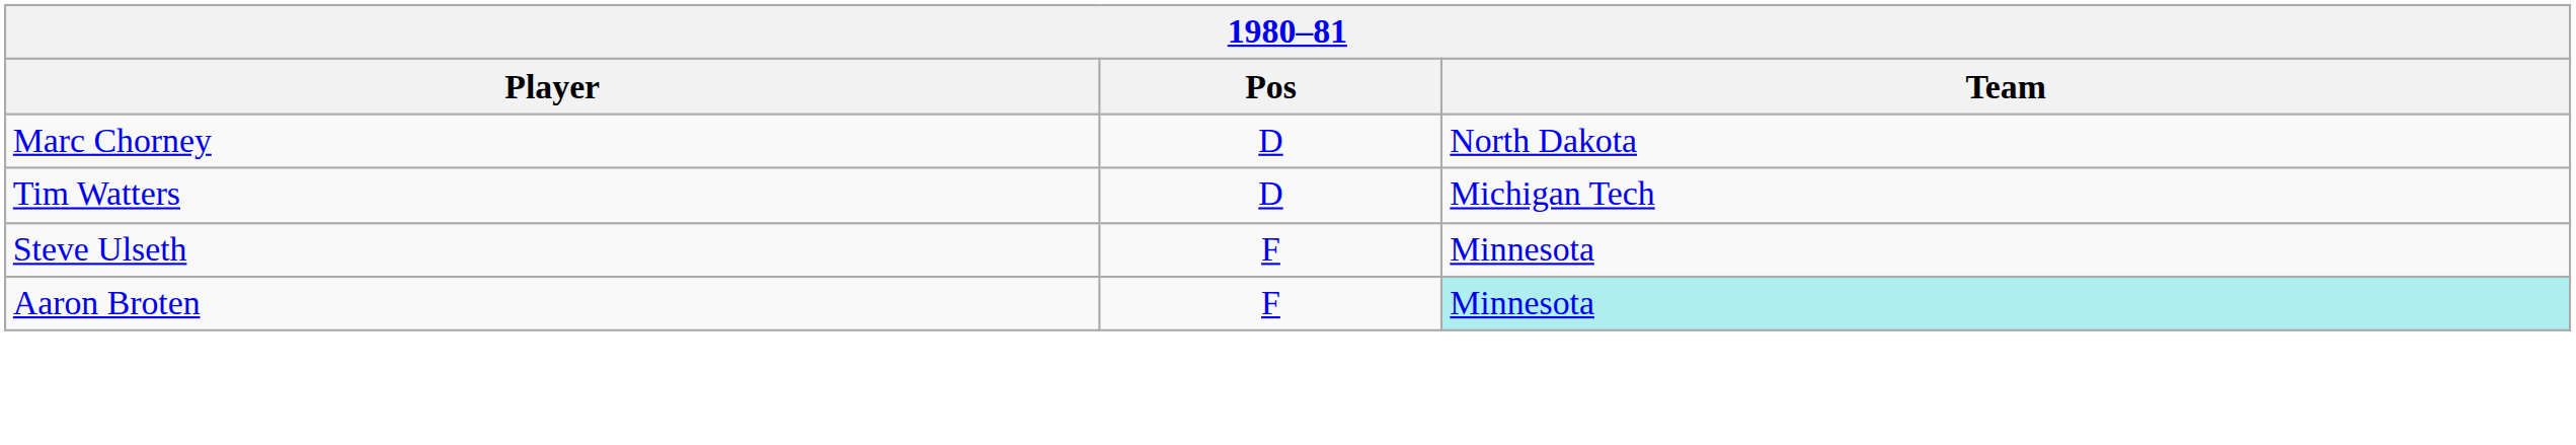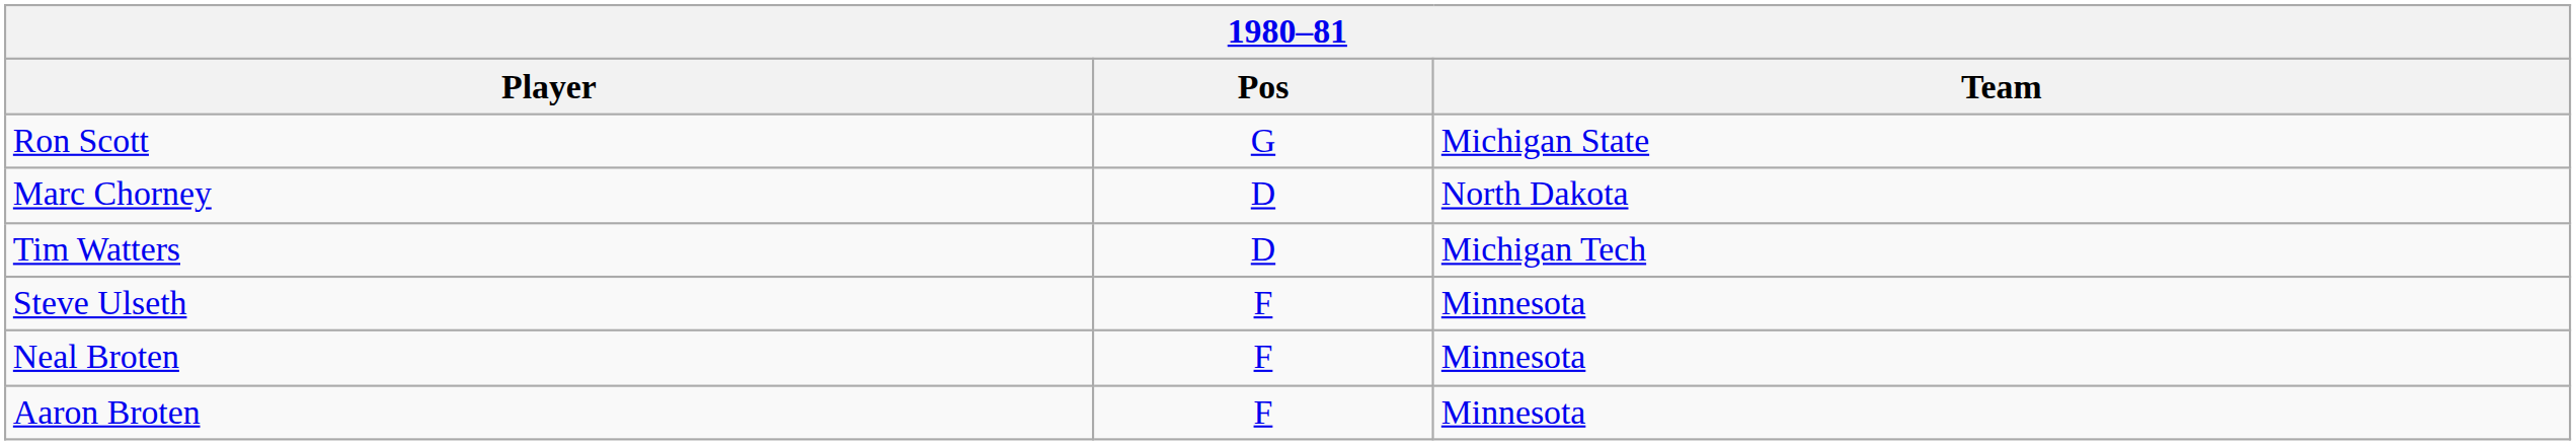+ row: Ron Scott | G | Michigan State
+ row: Neal Broten | F | Minnesota
Aaron Broten | Team: paleturquoise background -> no background
